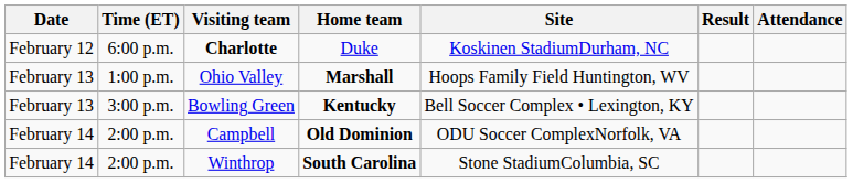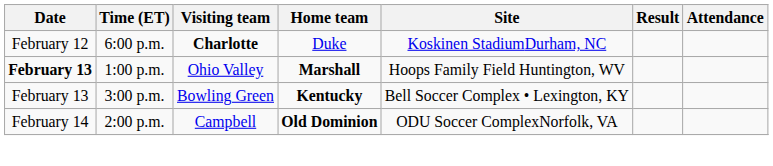Ohio Valley | Date: normal -> bold
- row: February 14 | 2:00 p.m. | Winthrop | South Carolina | Stone StadiumColumbia, SC
